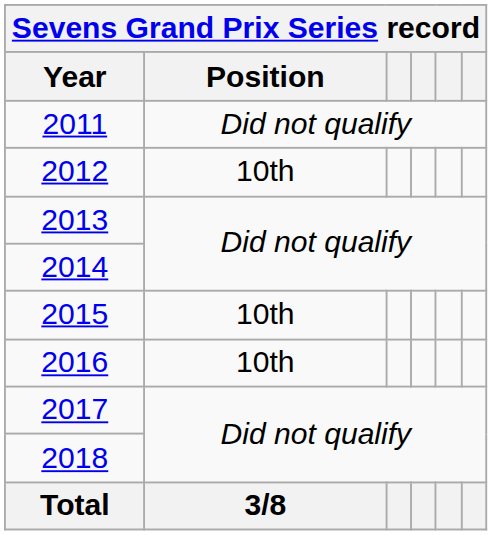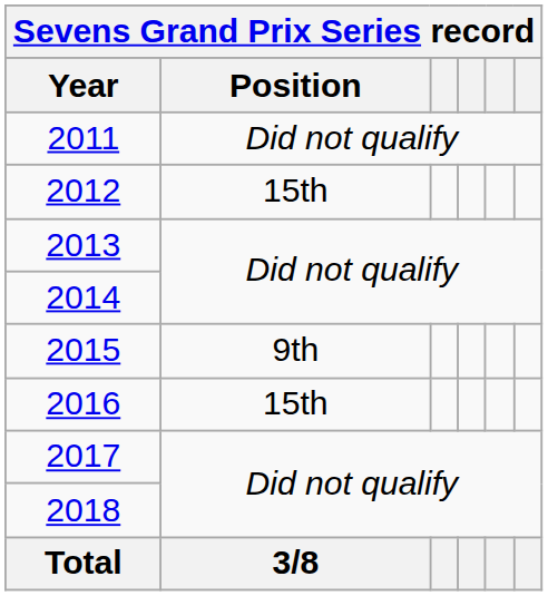2012 | Position: 10th -> 15th
2015 | Position: 10th -> 9th
2016 | Position: 10th -> 15th
